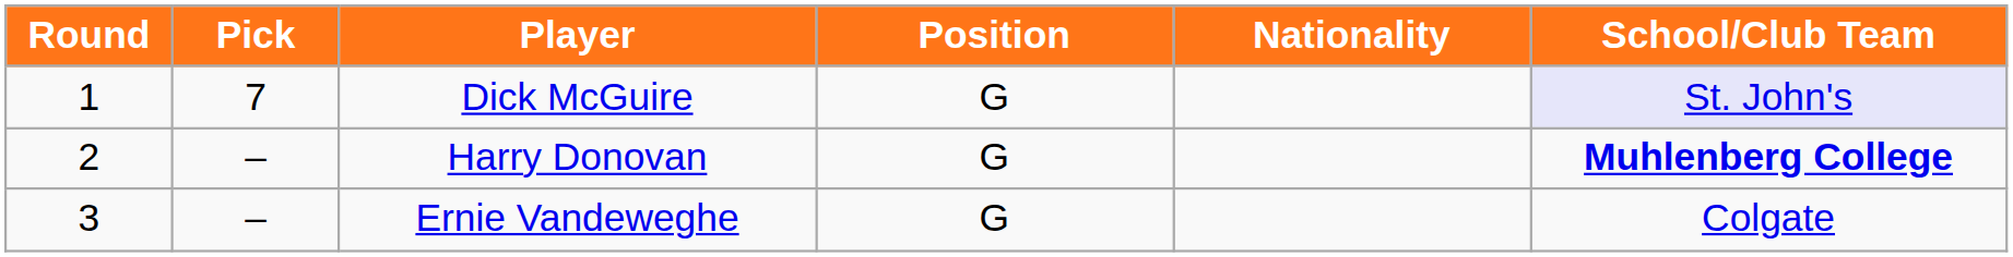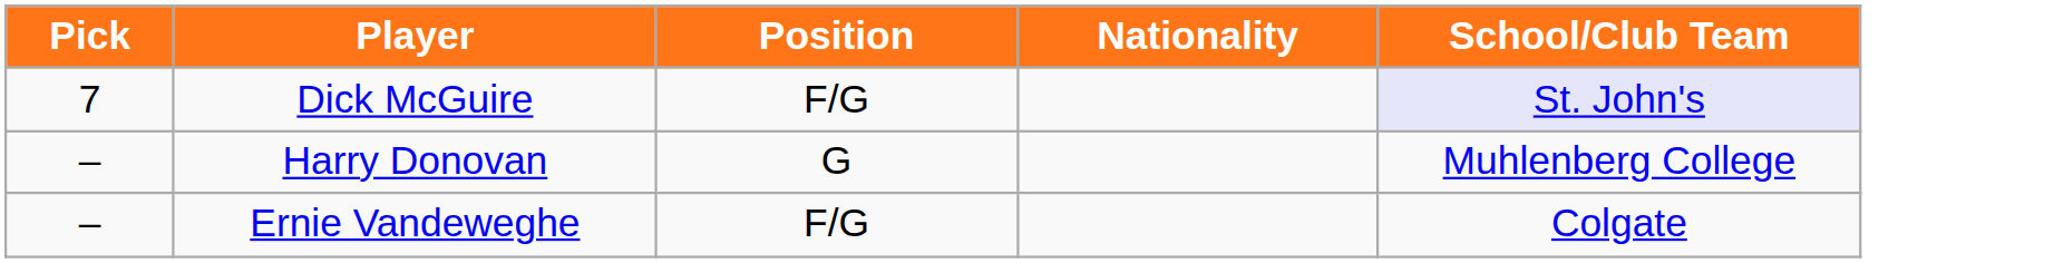- column: Round | 1 | 2 | 3
Dick McGuire | Position: G -> F/G
Harry Donovan | School/Club Team: bold -> normal
Ernie Vandeweghe | Position: G -> F/G
